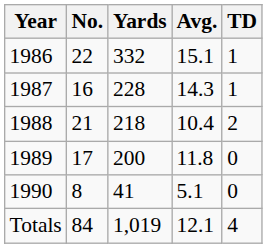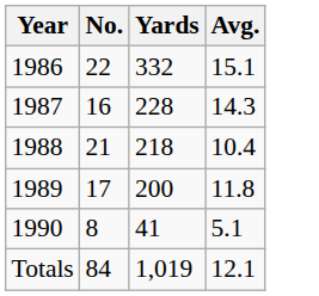- column: TD | 1 | 1 | 2 | 0 | 0 | 4
